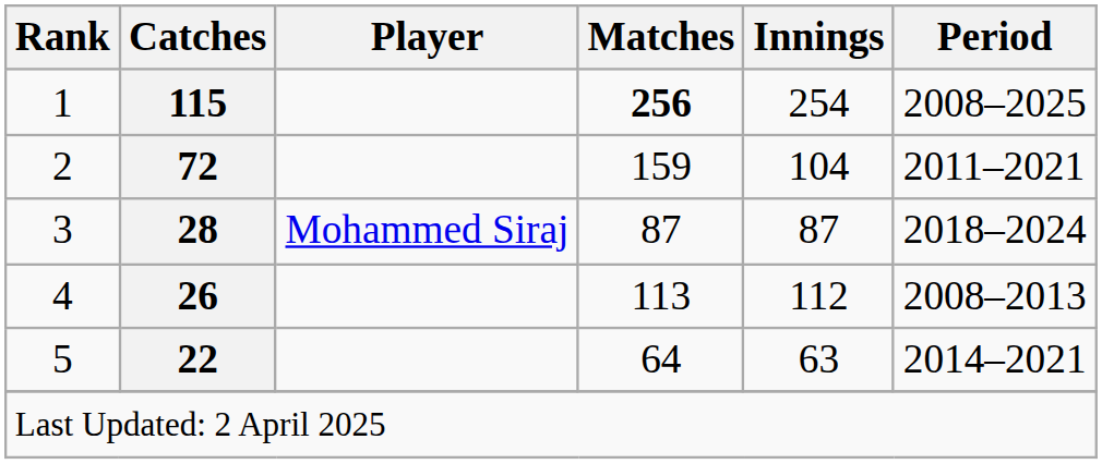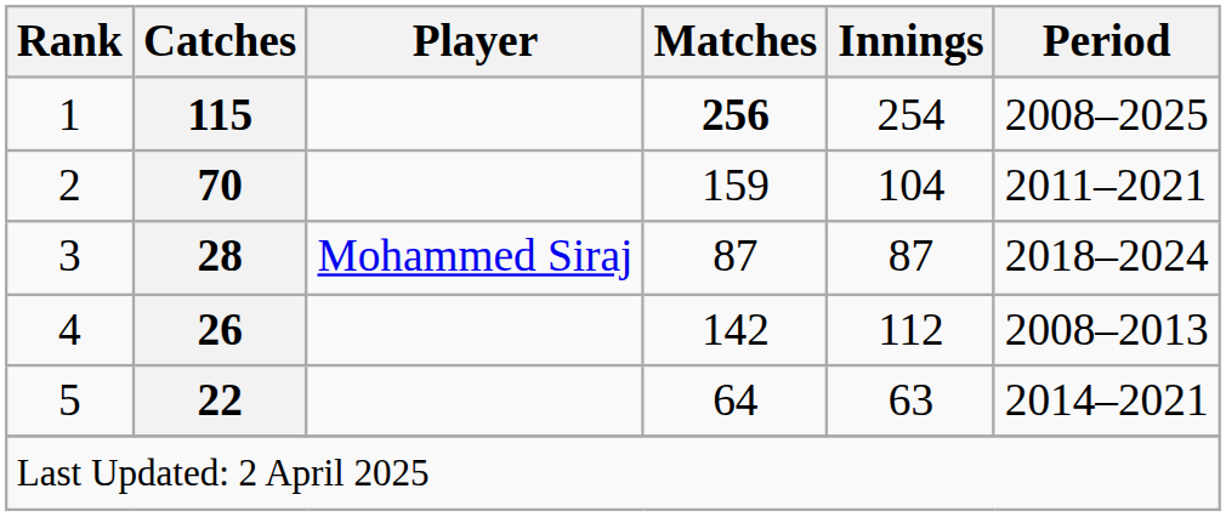2 | Catches: 72 -> 70
4 | Matches: 113 -> 142
